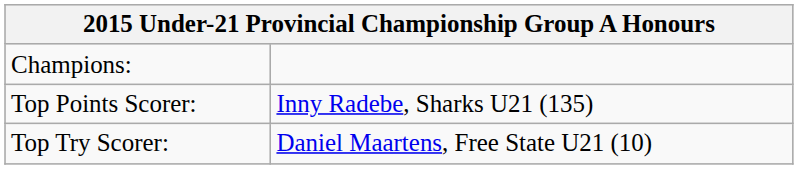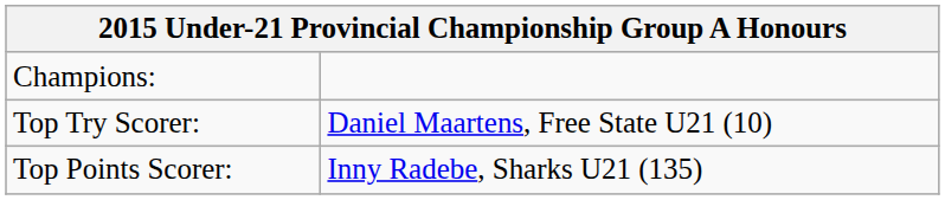rows swapped: Top Try Scorer: <-> Top Points Scorer:
